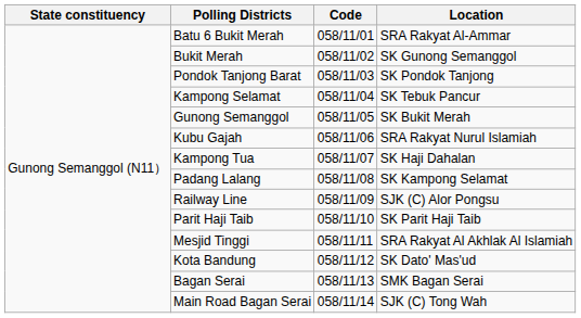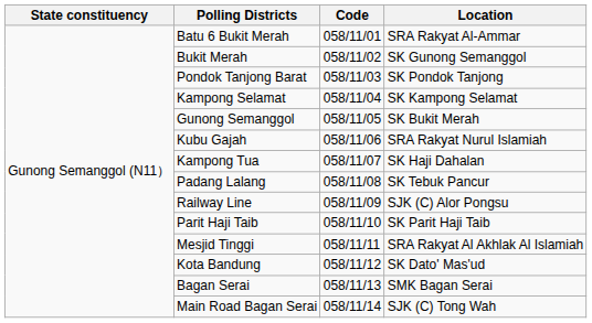Kampong Selamat | Location: SK Tebuk Pancur -> SK Kampong Selamat
Padang Lalang | Location: SK Kampong Selamat -> SK Tebuk Pancur
